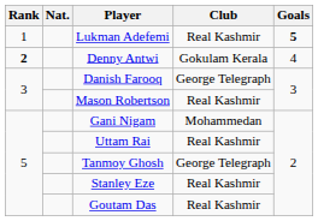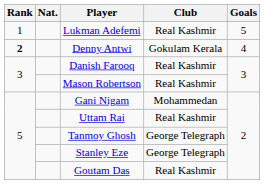Lukman Adefemi | Goals: bold -> normal
Danish Farooq | Club: George Telegraph -> Real Kashmir
Stanley Eze | Club: Real Kashmir -> George Telegraph
